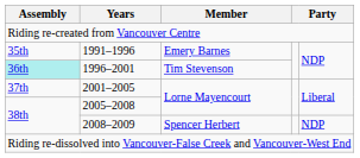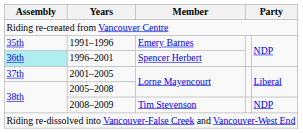1996–2001 | Member: Tim Stevenson -> Spencer Herbert
2008–2009 | Member: Spencer Herbert -> Tim Stevenson
